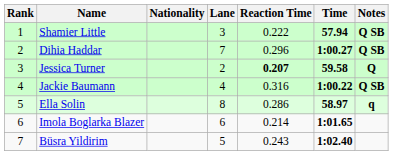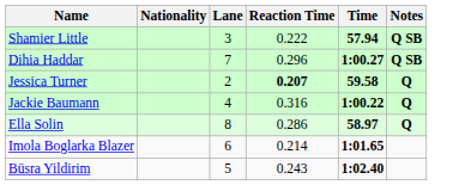- column: Rank | 1 | 2 | 3 | 4 | 5 | 6 | 7
Jackie Baumann | Notes: Q SB -> Q
Ella Solin | Notes: q -> Q
